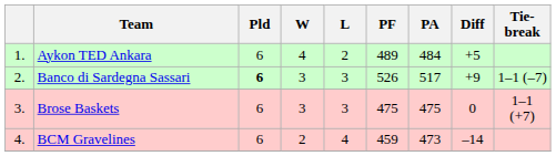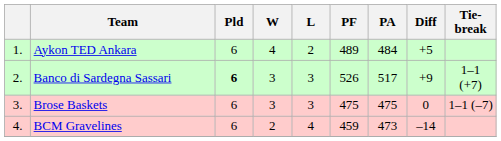Banco di Sardegna Sassari | Tie-break: 1–1 (–7) -> 1–1 (+7)
Brose Baskets | Tie-break: 1–1 (+7) -> 1–1 (–7)
